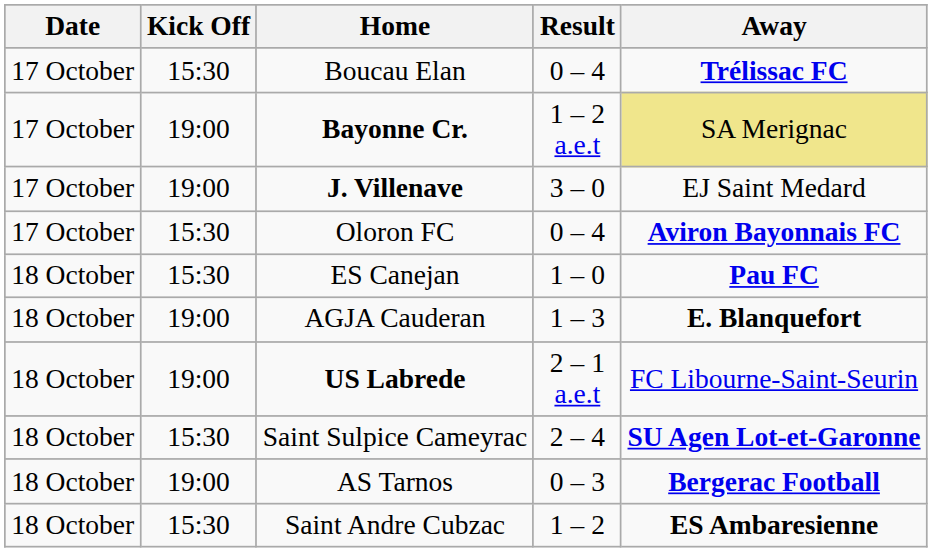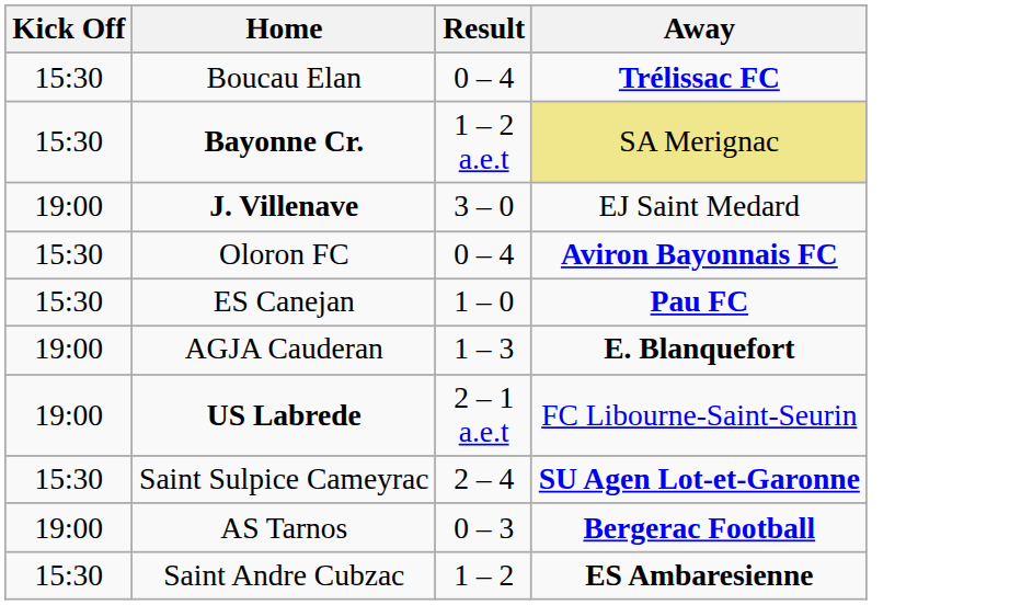- column: Date | 17 October | 17 October | 17 October | 17 October | 18 October | 18 October | 18 October | 18 October | 18 October | 18 October
Bayonne Cr. | Kick Off: 19:00 -> 15:30
